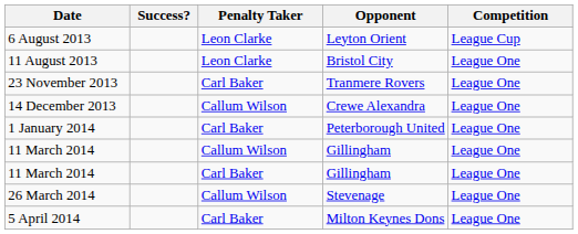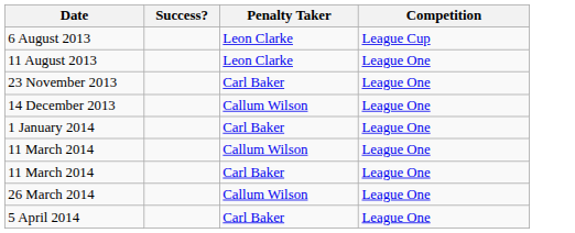- column: Opponent | Leyton Orient | Bristol City | Tranmere Rovers | Crewe Alexandra | Peterborough United | Gillingham | Gillingham | Stevenage | Milton Keynes Dons
